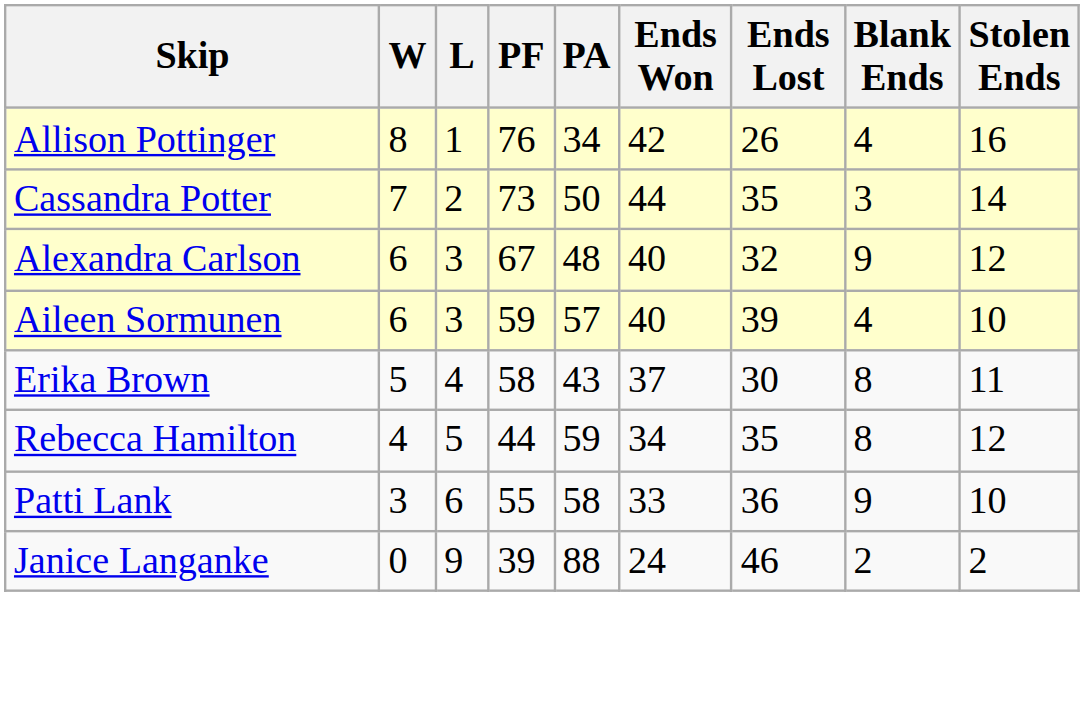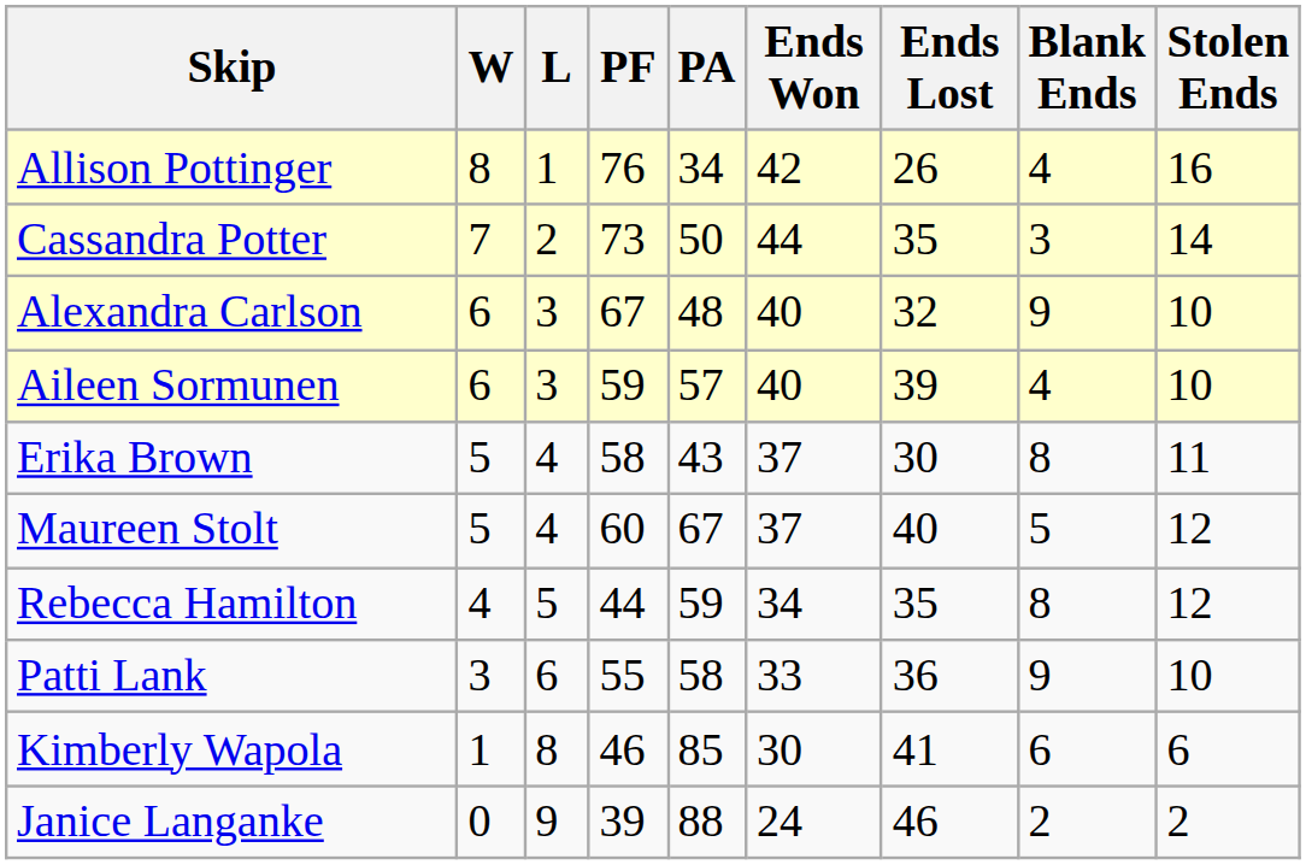Alexandra Carlson | Stolen Ends: 12 -> 10
+ row: Maureen Stolt | 5 | 4 | 60 | 67 | 37 | 40 | 5 | 12
+ row: Kimberly Wapola | 1 | 8 | 46 | 85 | 30 | 41 | 6 | 6
